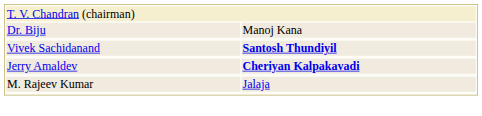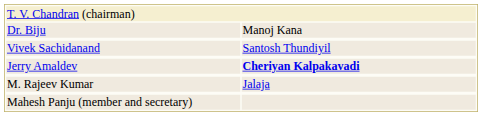Vivek Sachidanand | column 2: bold -> normal
+ row: Mahesh Panju (member and secretary)
